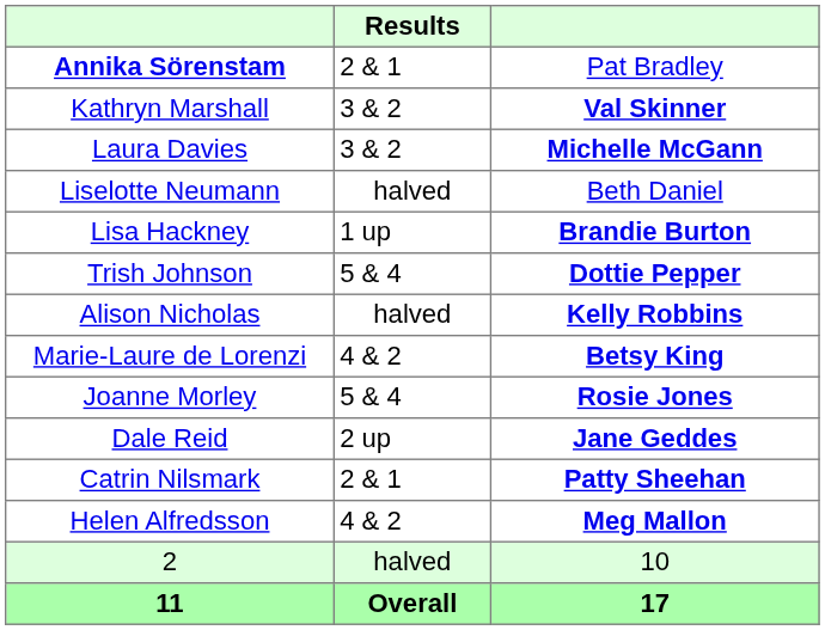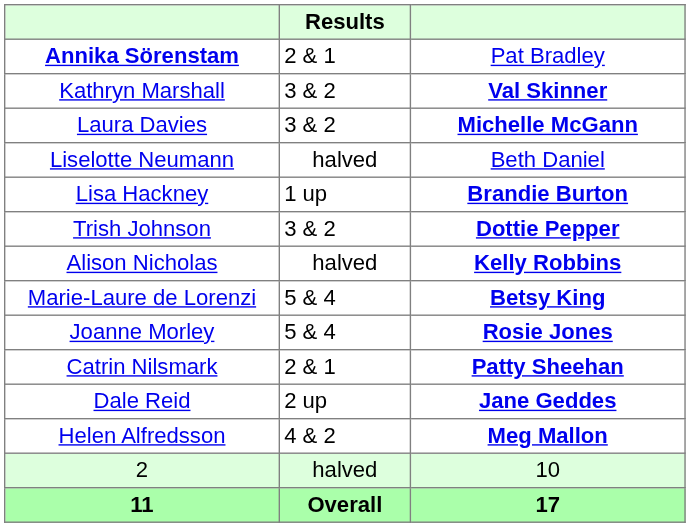Trish Johnson | Results: 5 & 4 -> 3 & 2
Marie-Laure de Lorenzi | Results: 4 & 2 -> 5 & 4
rows swapped: Dale Reid <-> Catrin Nilsmark
